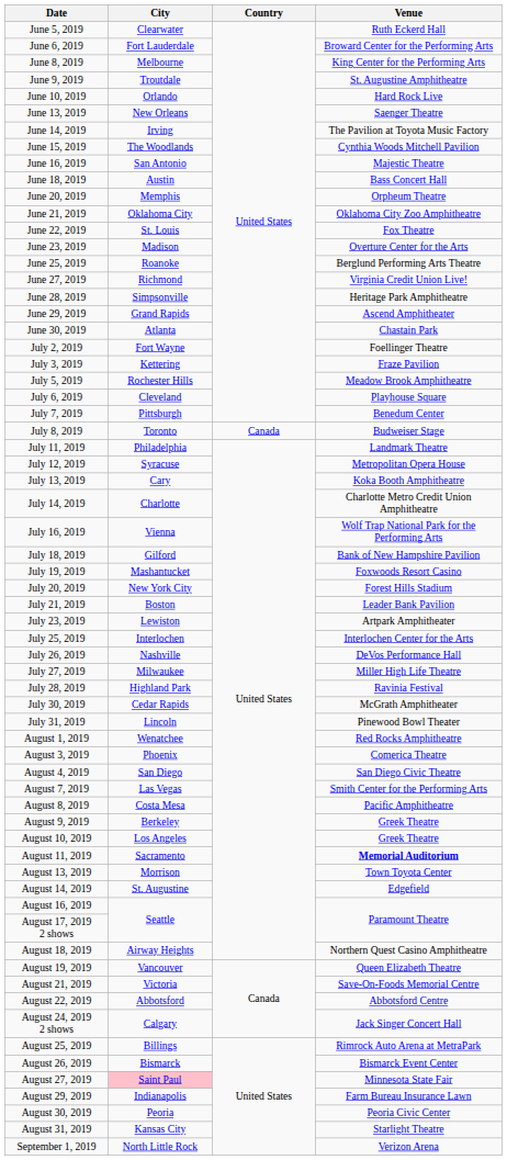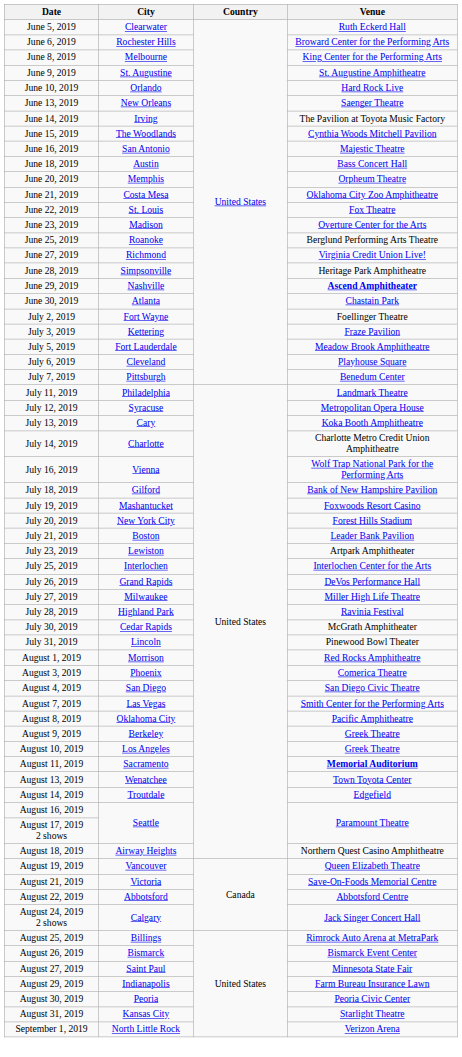June 6, 2019 | City: Fort Lauderdale -> Rochester Hills
June 9, 2019 | City: Troutdale -> St. Augustine
June 21, 2019 | City: Oklahoma City -> Costa Mesa
June 29, 2019 | City: Grand Rapids -> Nashville
June 29, 2019 | Venue: normal -> bold
July 5, 2019 | City: Rochester Hills -> Fort Lauderdale
- row: July 8, 2019 | Toronto | Canada | Budweiser Stage
July 26, 2019 | City: Nashville -> Grand Rapids
August 1, 2019 | City: Wenatchee -> Morrison
August 8, 2019 | City: Costa Mesa -> Oklahoma City
August 13, 2019 | City: Morrison -> Wenatchee
August 14, 2019 | City: St. Augustine -> Troutdale
August 27, 2019 | City: pink background -> no background
